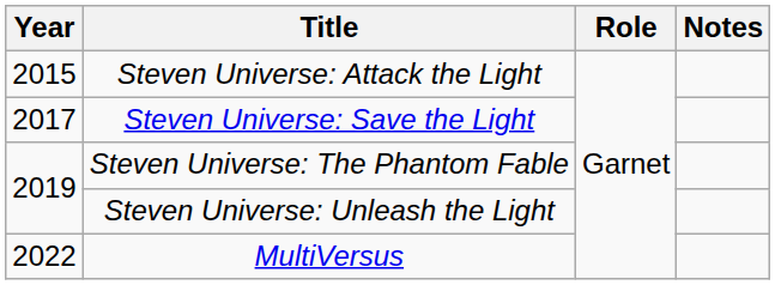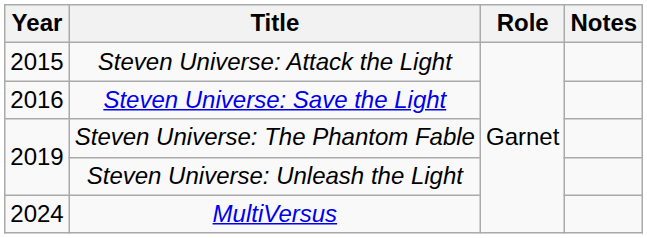Steven Universe: Save the Light | Year: 2017 -> 2016
MultiVersus | Year: 2022 -> 2024
